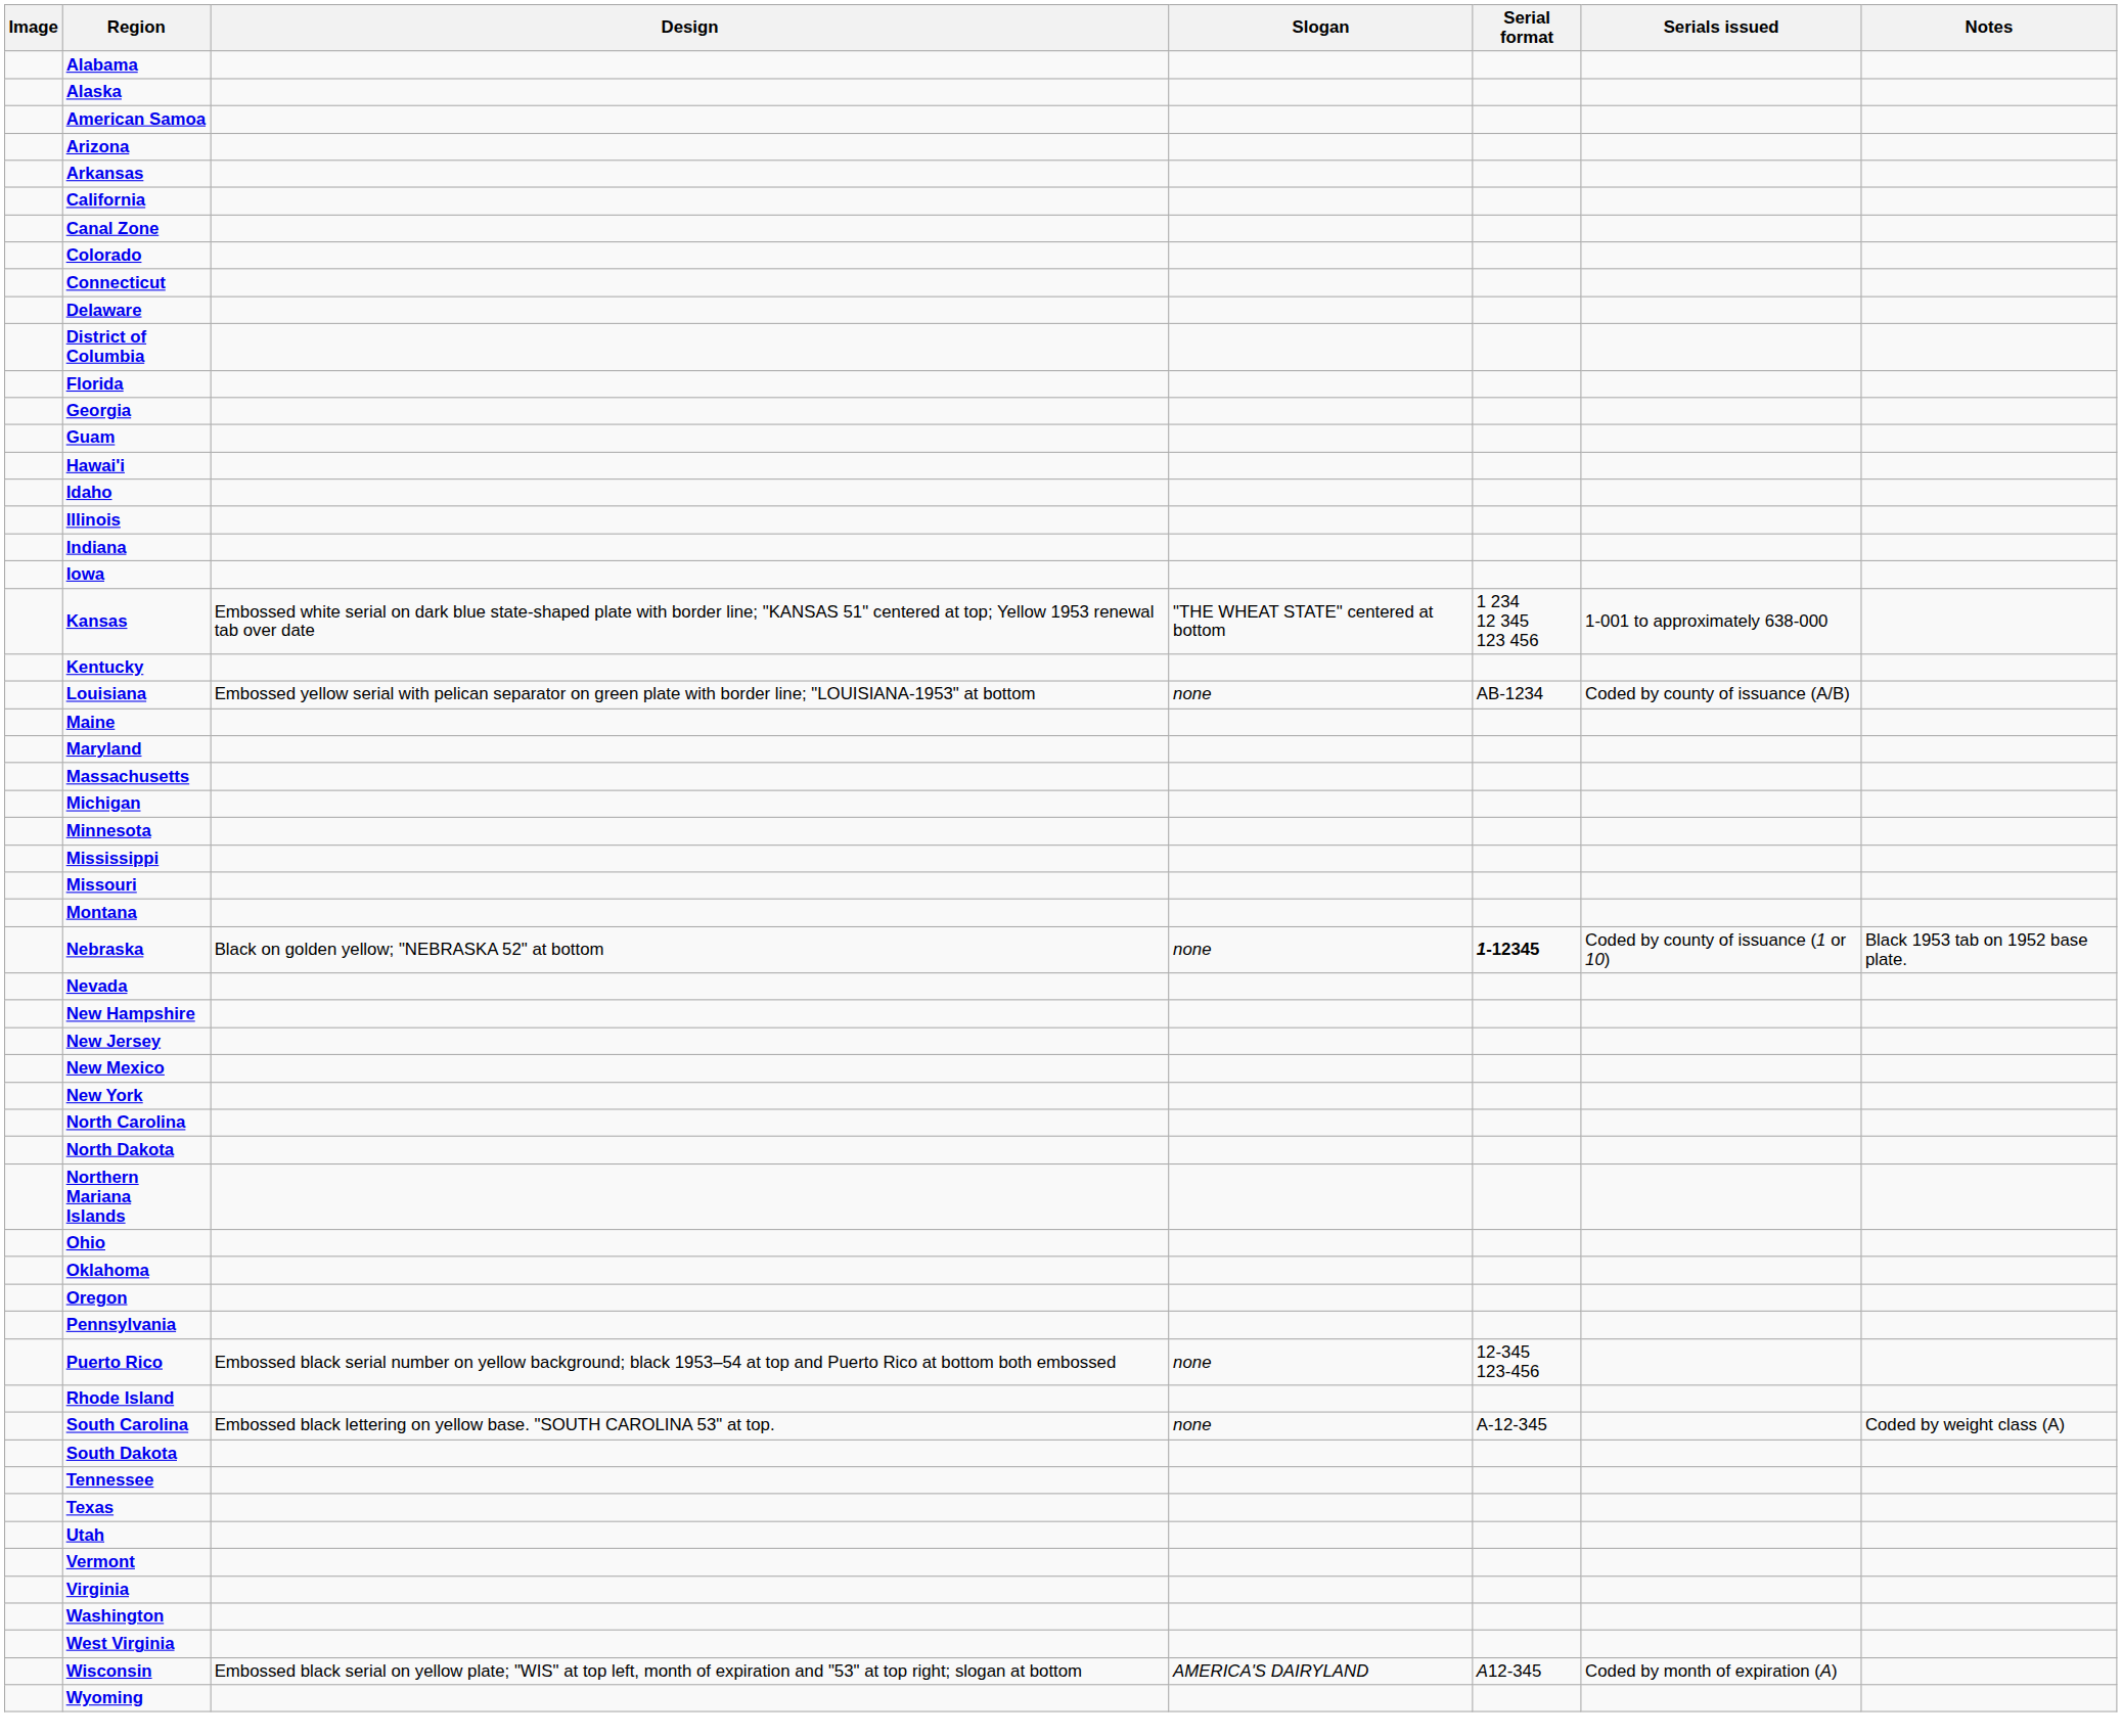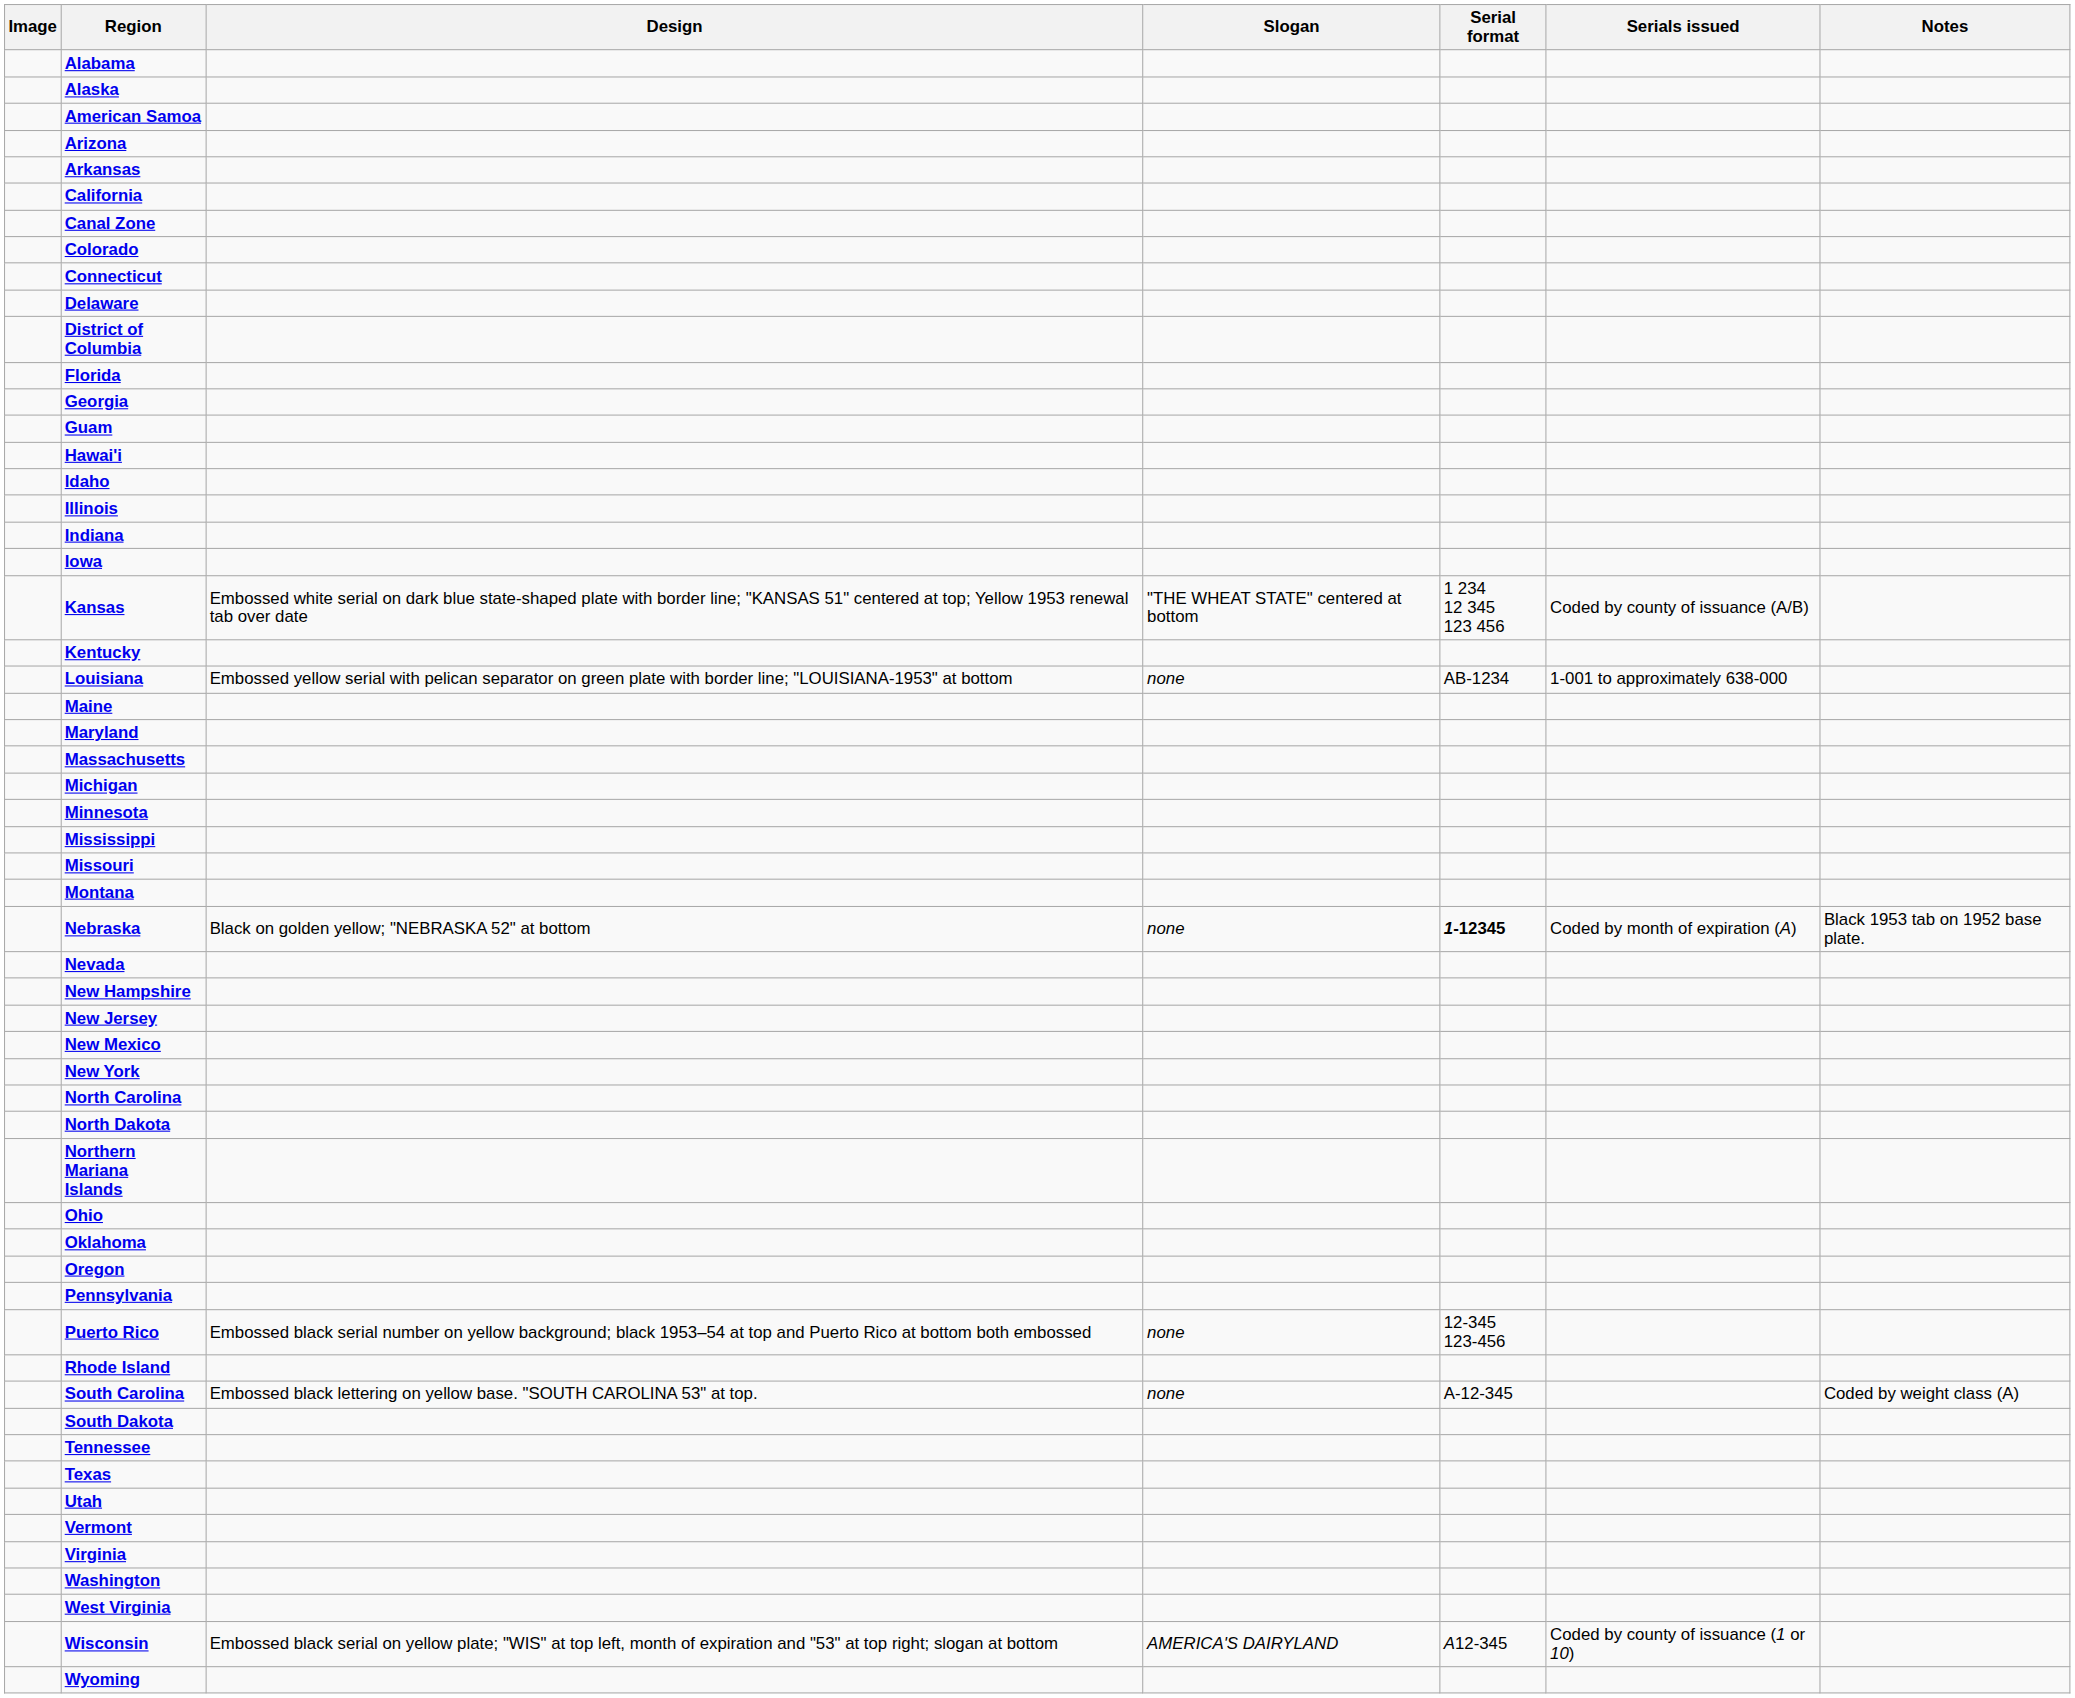Kansas | Serials issued: 1-001 to approximately 638-000 -> Coded by county of issuance (A/B)
Louisiana | Serials issued: Coded by county of issuance (A/B) -> 1-001 to approximately 638-000
Nebraska | Serials issued: Coded by county of issuance (1 or 10) -> Coded by month of expiration (A)
Wisconsin | Serials issued: Coded by month of expiration (A) -> Coded by county of issuance (1 or 10)
